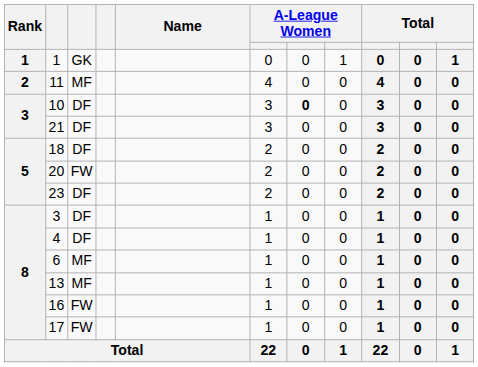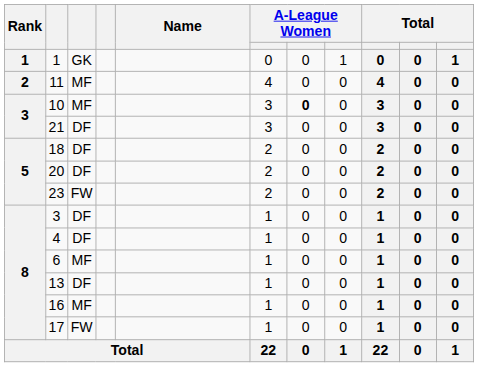10 | column 3: DF -> MF
20 | column 3: FW -> DF
23 | column 3: DF -> FW
13 | column 3: MF -> DF
16 | column 3: FW -> MF
